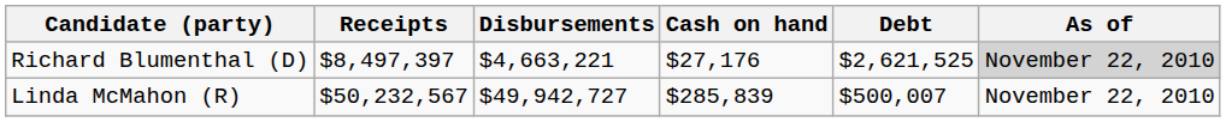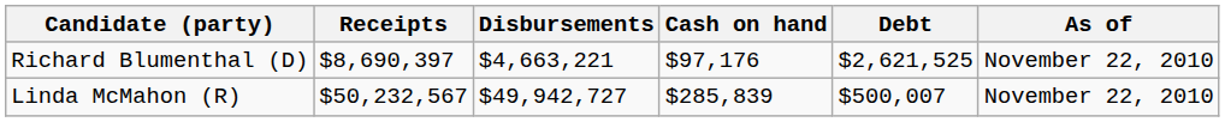Richard Blumenthal (D) | Receipts: $8,497,397 -> $8,690,397
Richard Blumenthal (D) | Cash on hand: $27,176 -> $97,176
Richard Blumenthal (D) | As of: lightgrey background -> no background
